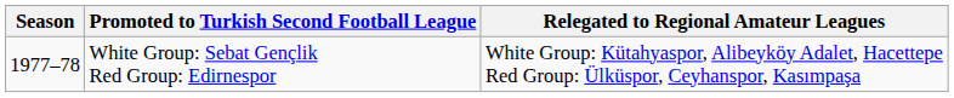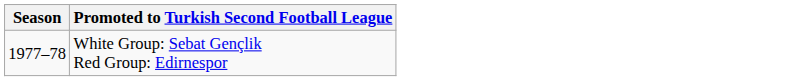- column: Relegated to Regional Amateur Leagues | White Group: Kütahyaspor, Alibeyköy Adalet, Hacettepe Red Group: Ülküspor, Ceyhanspor, Kasımpaşa
